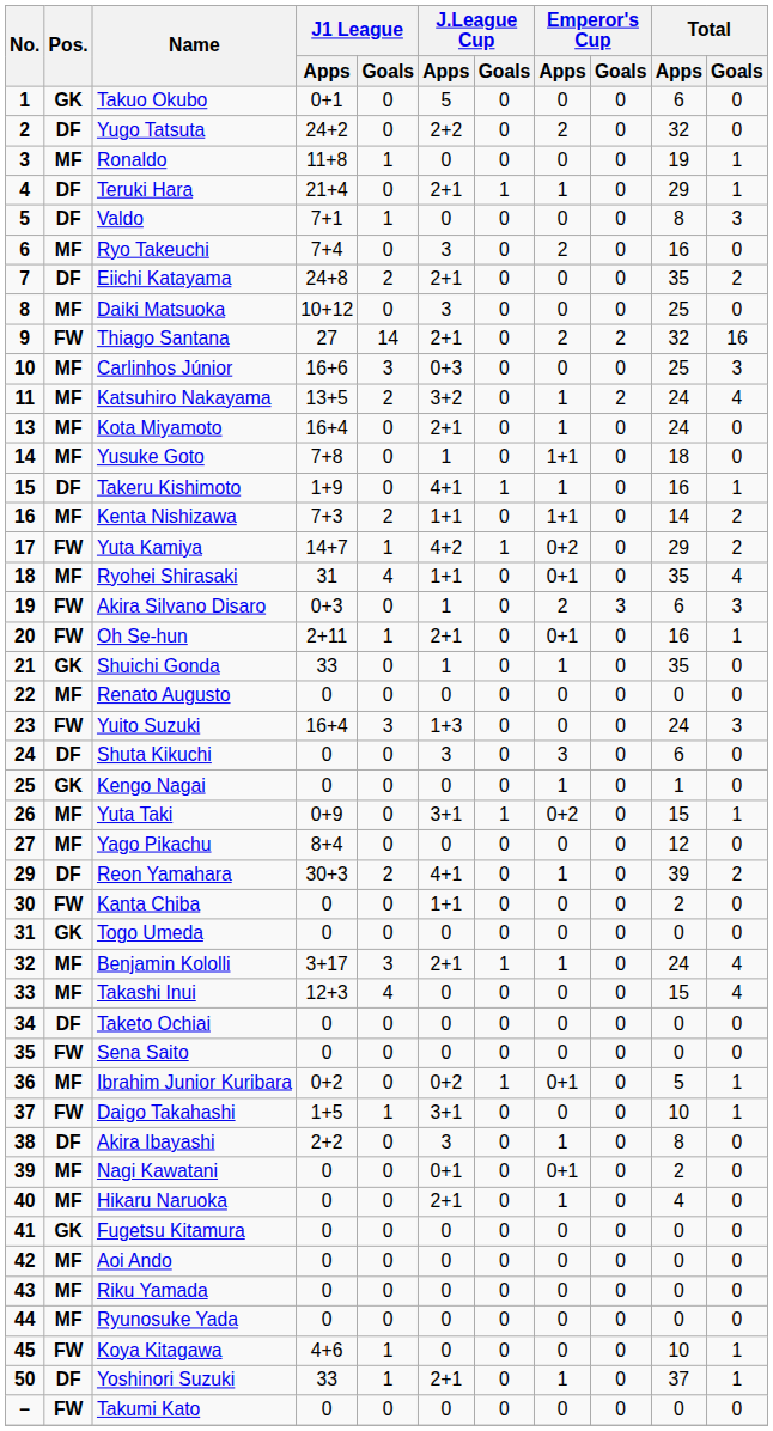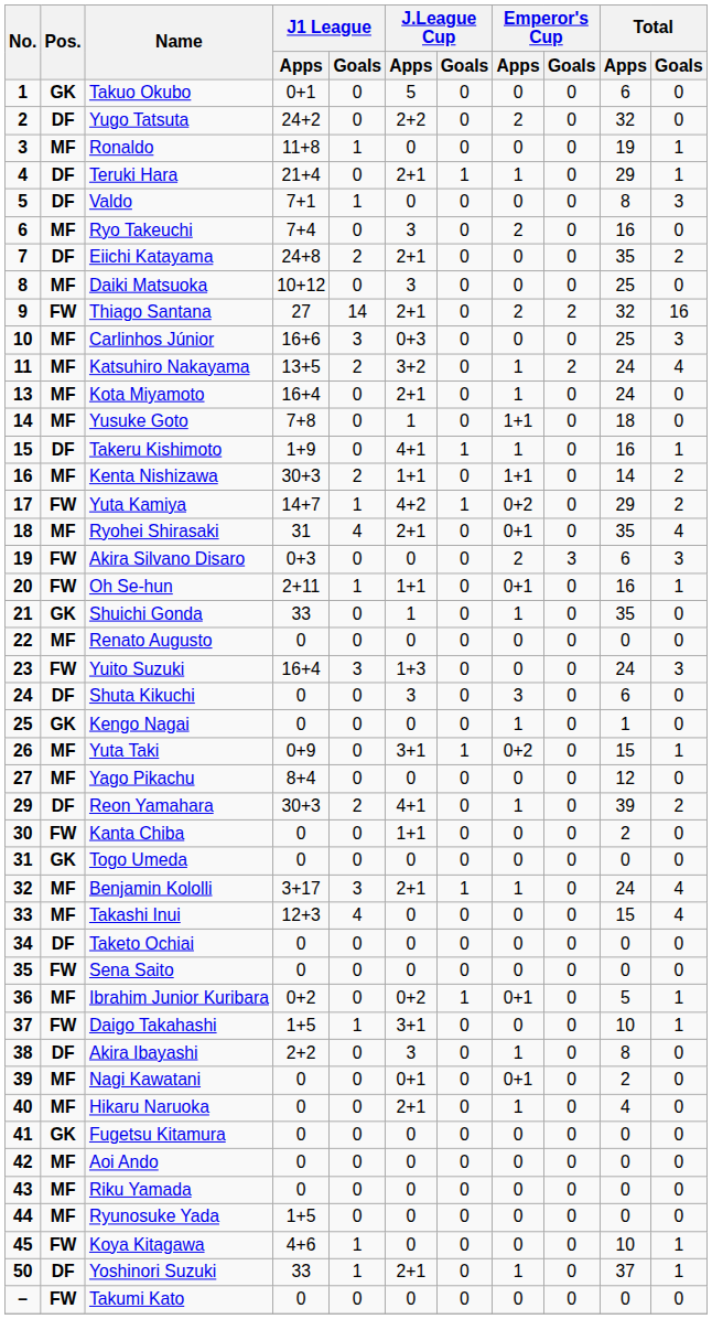Kenta Nishizawa | J1 League / Apps: 7+3 -> 30+3
Ryohei Shirasaki | J.League Cup / Apps: 1+1 -> 2+1
Akira Silvano Disaro | J.League Cup / Apps: 1 -> 0
Oh Se-hun | J.League Cup / Apps: 2+1 -> 1+1
Ryunosuke Yada | J1 League / Apps: 0 -> 1+5
